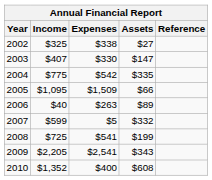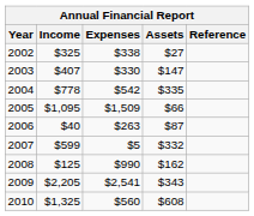2004 | Income: $775 -> $778
2006 | Assets: $89 -> $87
2008 | Income: $725 -> $125
2008 | Expenses: $541 -> $990
2008 | Assets: $199 -> $162
2010 | Income: $1,352 -> $1,325
2010 | Expenses: $400 -> $560
